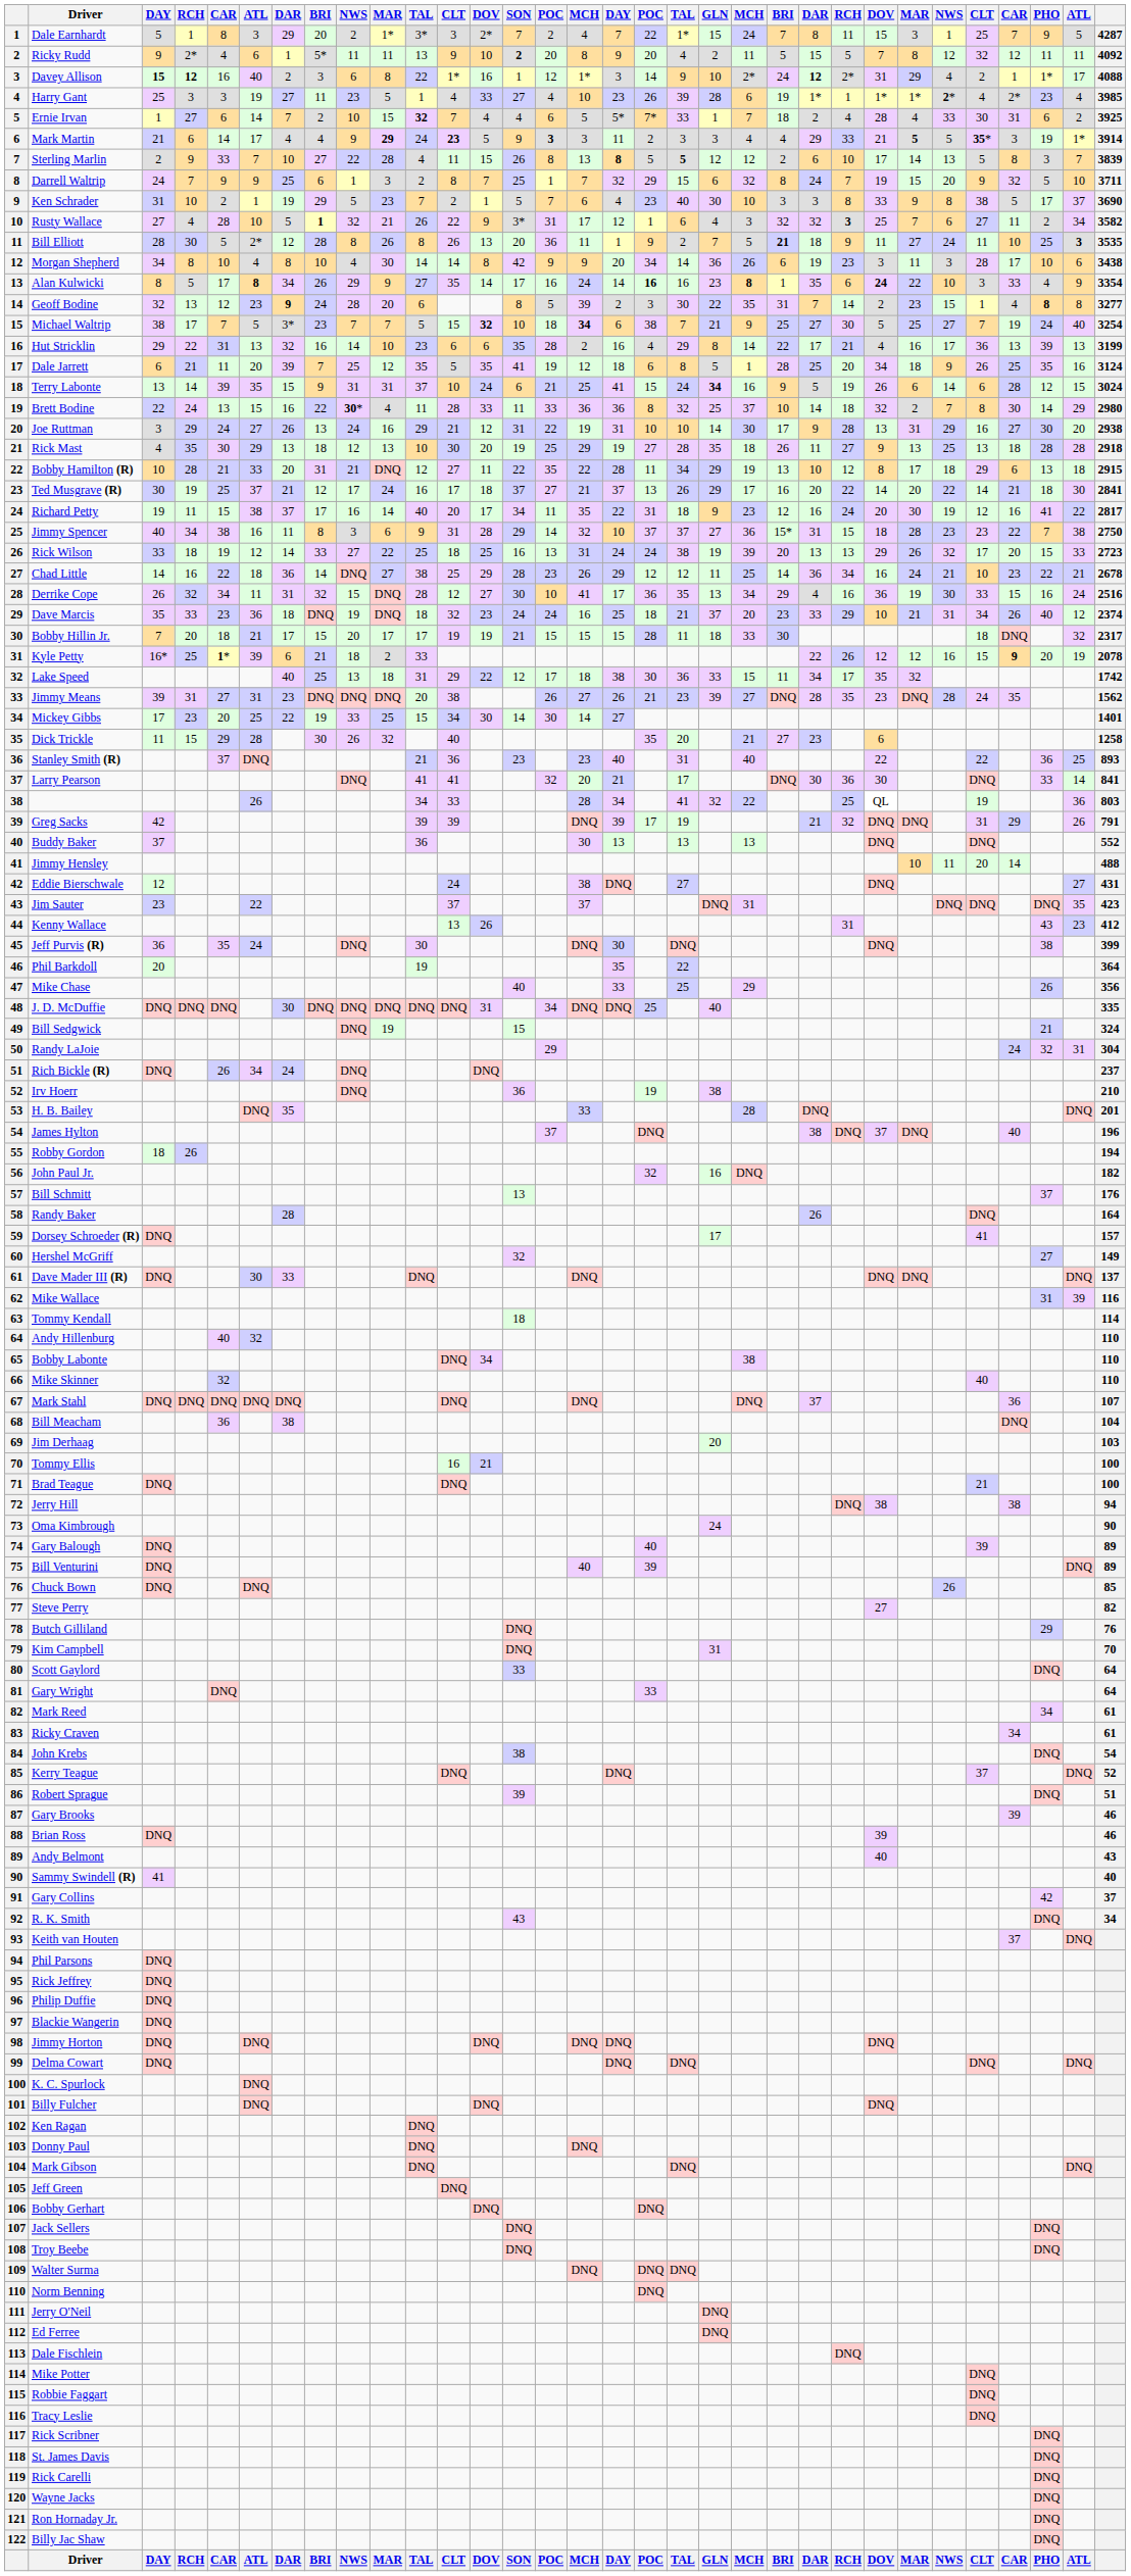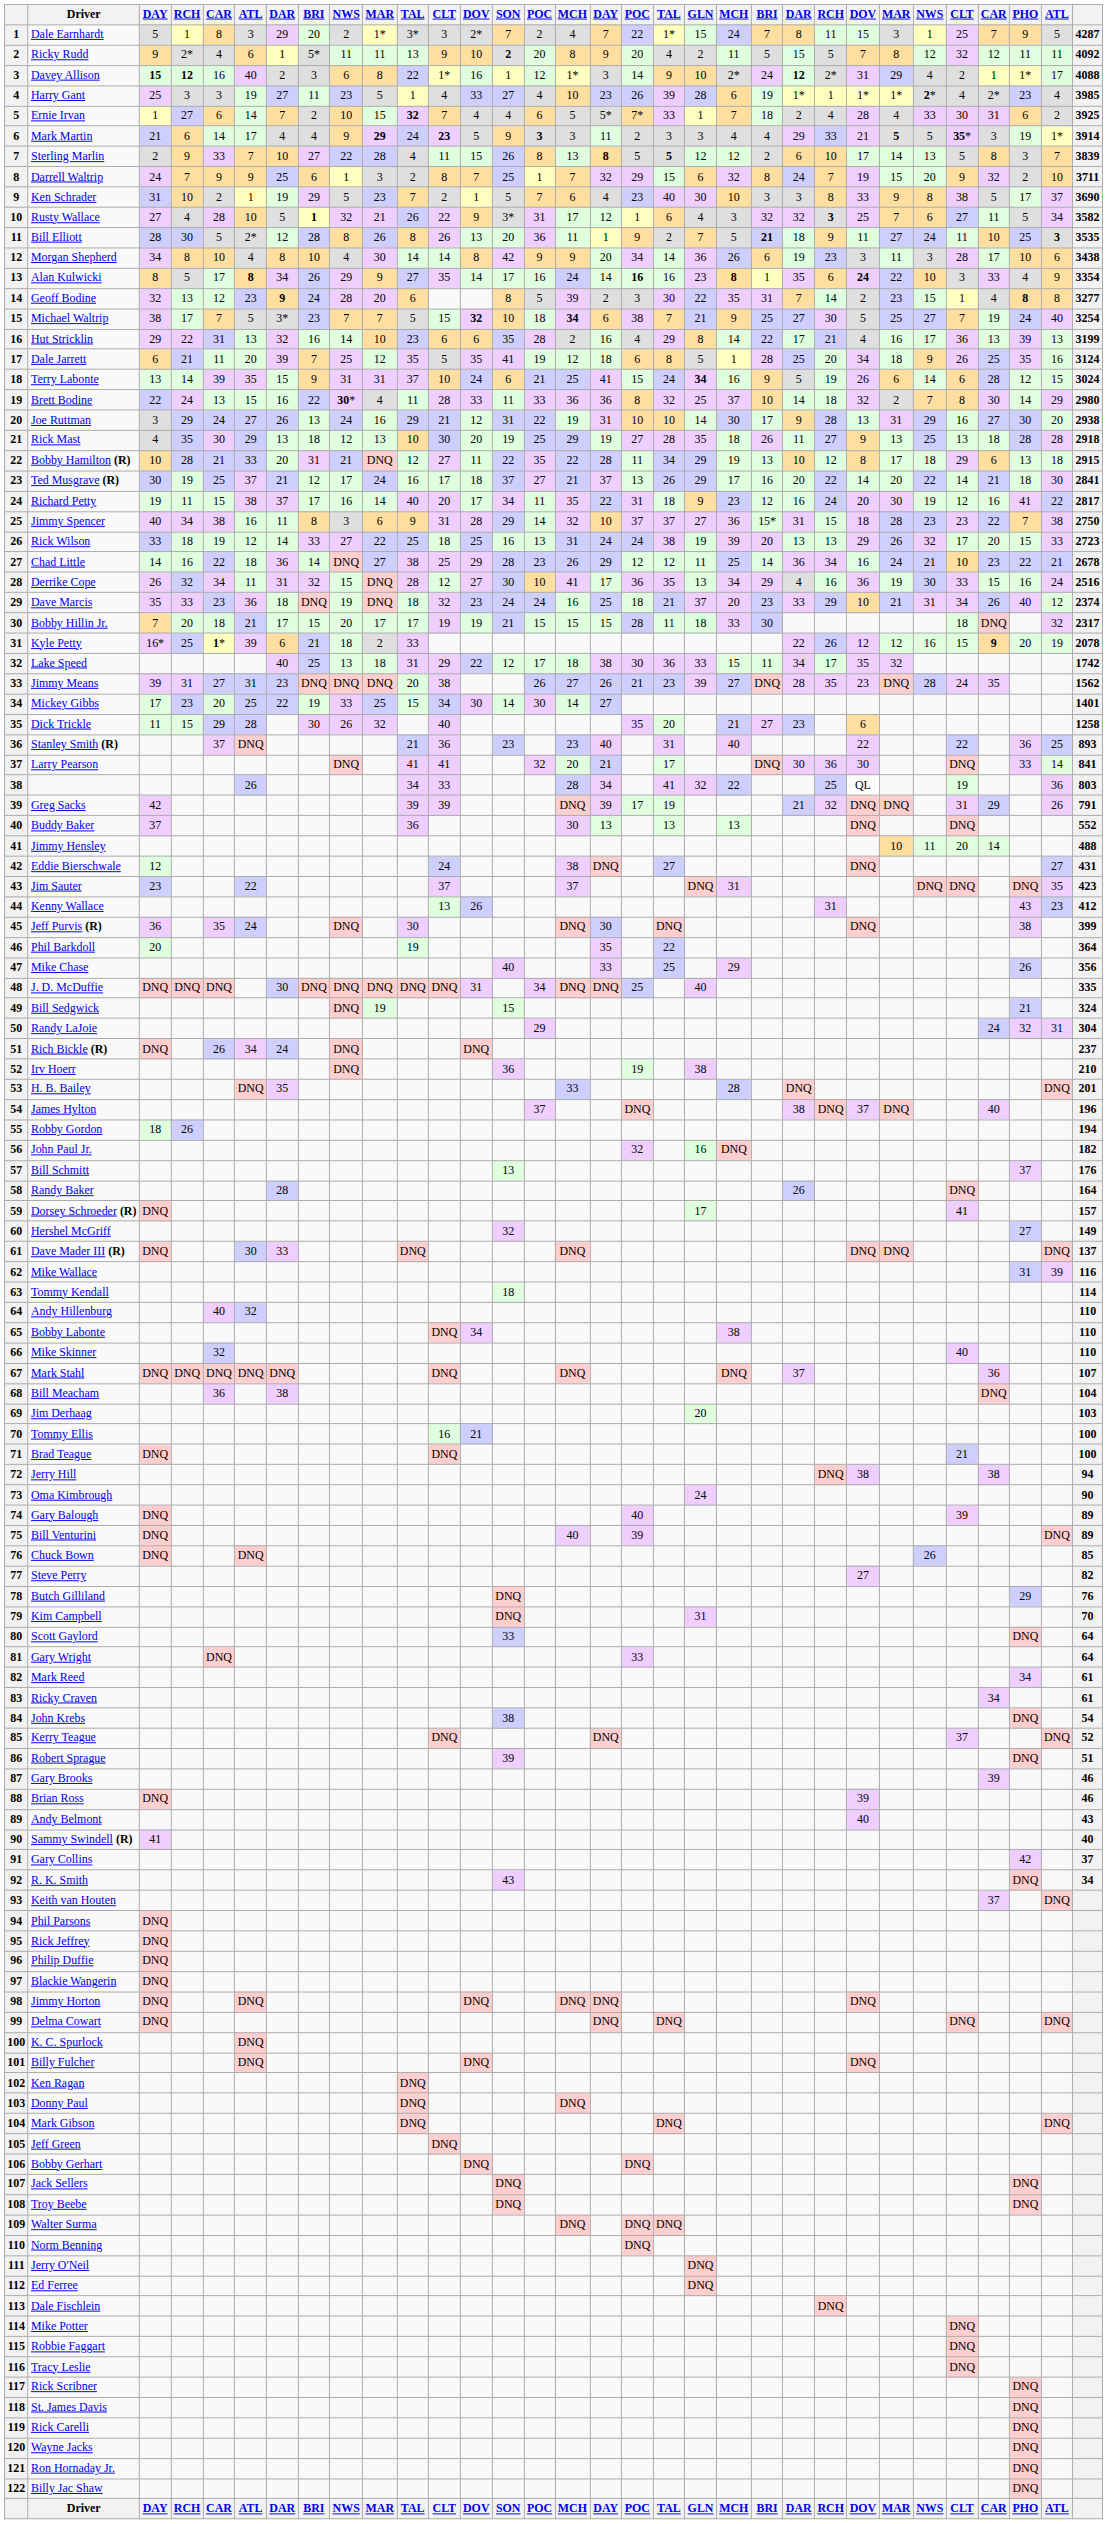Darrell Waltrip | PHO: 5 -> 2
Rusty Wallace | PHO: 2 -> 5
